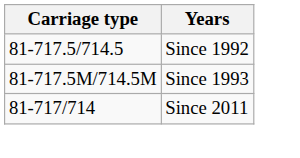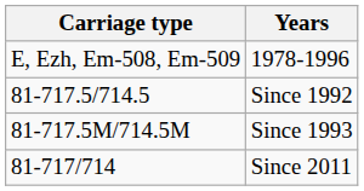+ row: E, Ezh, Em-508, Em-509 | 1978-1996
